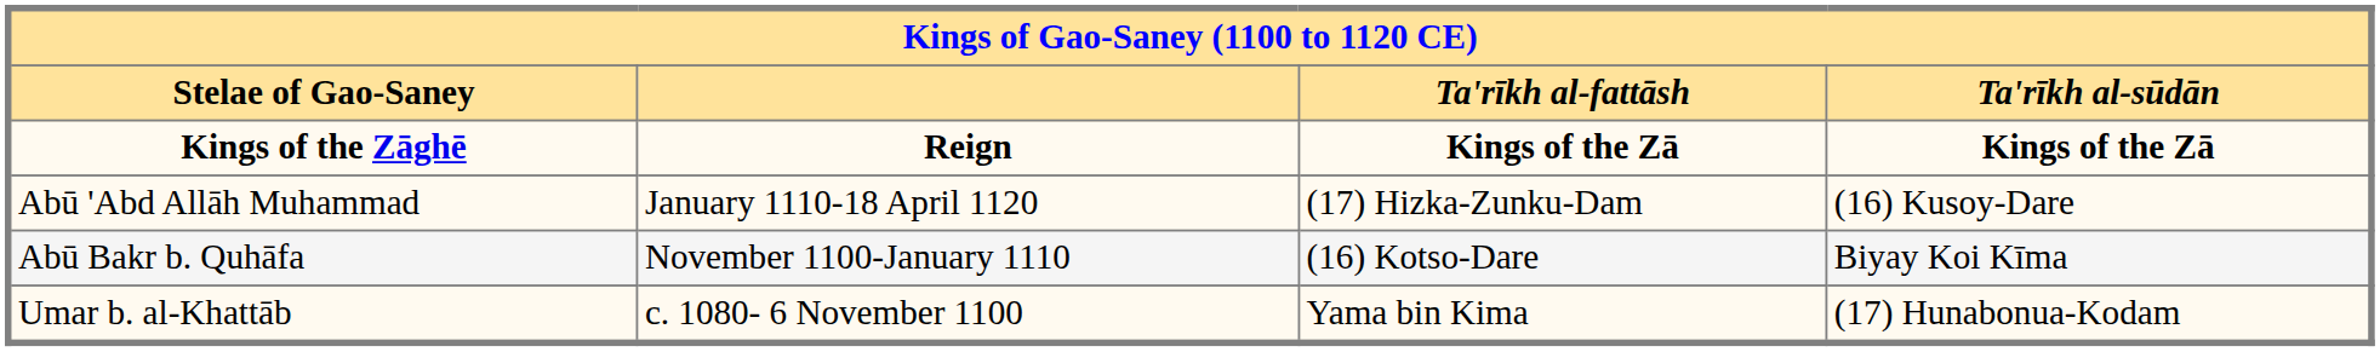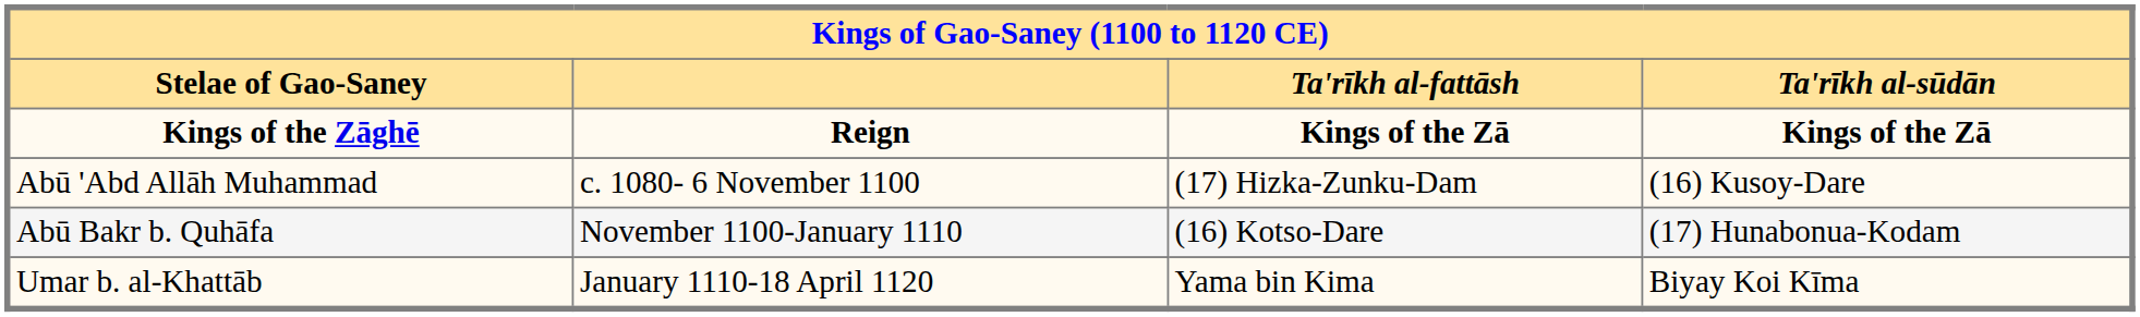Abū 'Abd Allāh Muhammad | Reign: January 1110-18 April 1120 -> c. 1080- 6 November 1100
Abū Bakr b. Quhāfa | Ta'rīkh al-sūdān / Kings of the Zā: Biyay Koi Kīma -> (17) Hunabonua-Kodam
Umar b. al-Khattāb | Reign: c. 1080- 6 November 1100 -> January 1110-18 April 1120
Umar b. al-Khattāb | Ta'rīkh al-sūdān / Kings of the Zā: (17) Hunabonua-Kodam -> Biyay Koi Kīma
